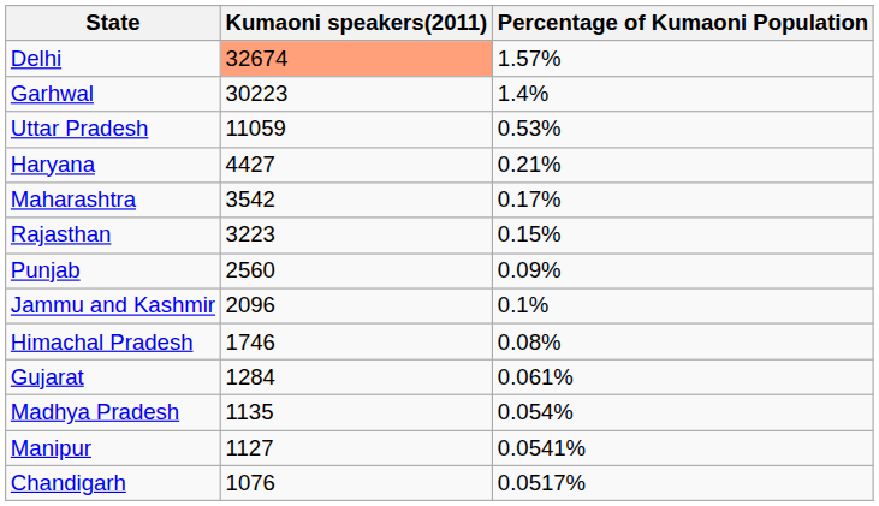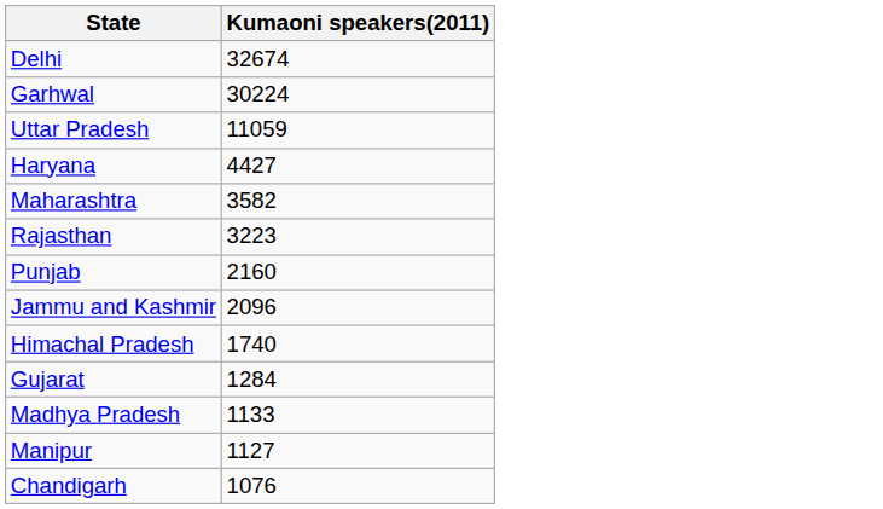- column: Percentage of Kumaoni Population | 1.57% | 1.4% | 0.53% | 0.21% | 0.17% | 0.15% | 0.09% | 0.1% | 0.08% | 0.061% | 0.054% | 0.0541% | 0.0517%
Delhi | Kumaoni speakers(2011): lightsalmon background -> no background
Garhwal | Kumaoni speakers(2011): 30223 -> 30224
Maharashtra | Kumaoni speakers(2011): 3542 -> 3582
Punjab | Kumaoni speakers(2011): 2560 -> 2160
Himachal Pradesh | Kumaoni speakers(2011): 1746 -> 1740
Madhya Pradesh | Kumaoni speakers(2011): 1135 -> 1133
